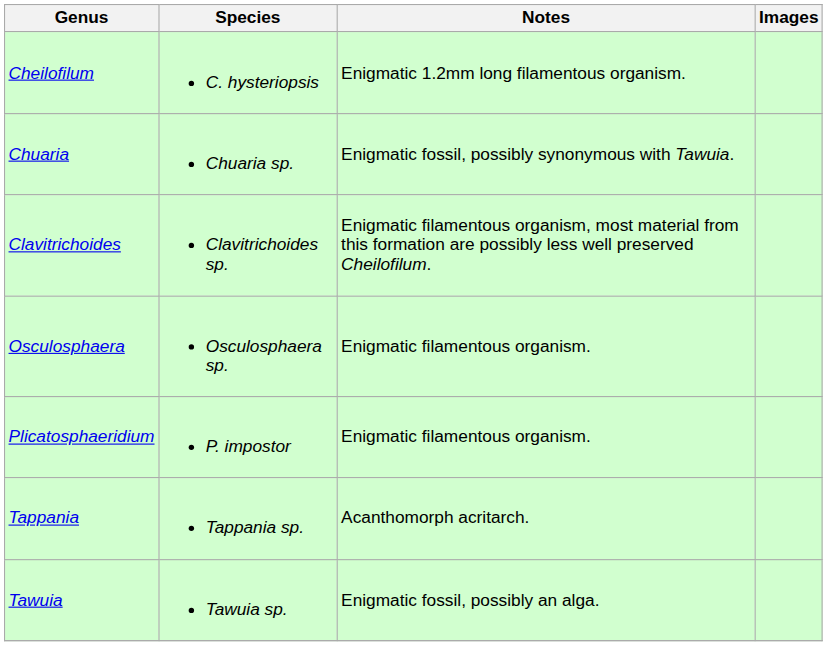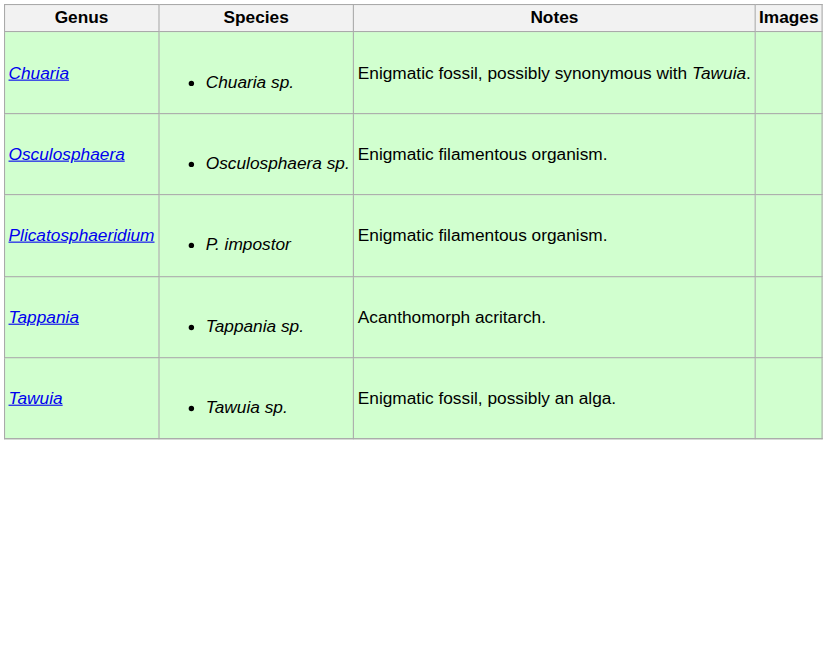- row: Cheilofilum | C. hysteriopsis | Enigmatic 1.2mm long filamentous organism.
- row: Clavitrichoides | Clavitrichoides sp. | Enigmatic filamentous organism, most material from this formation are possibly less well preserved Cheilofilum.
